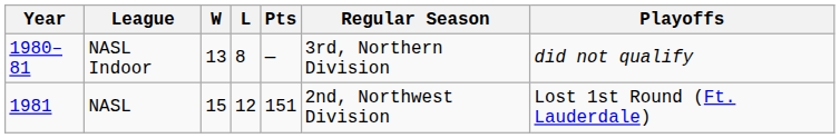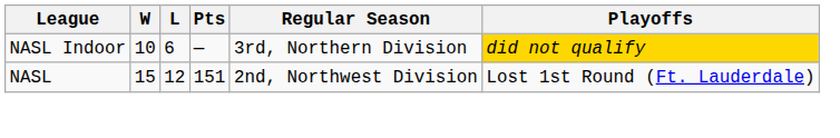- column: Year | 1980–81 | 1981
NASL Indoor | W: 13 -> 10
NASL Indoor | L: 8 -> 6
NASL Indoor | Playoffs: no background -> gold background
